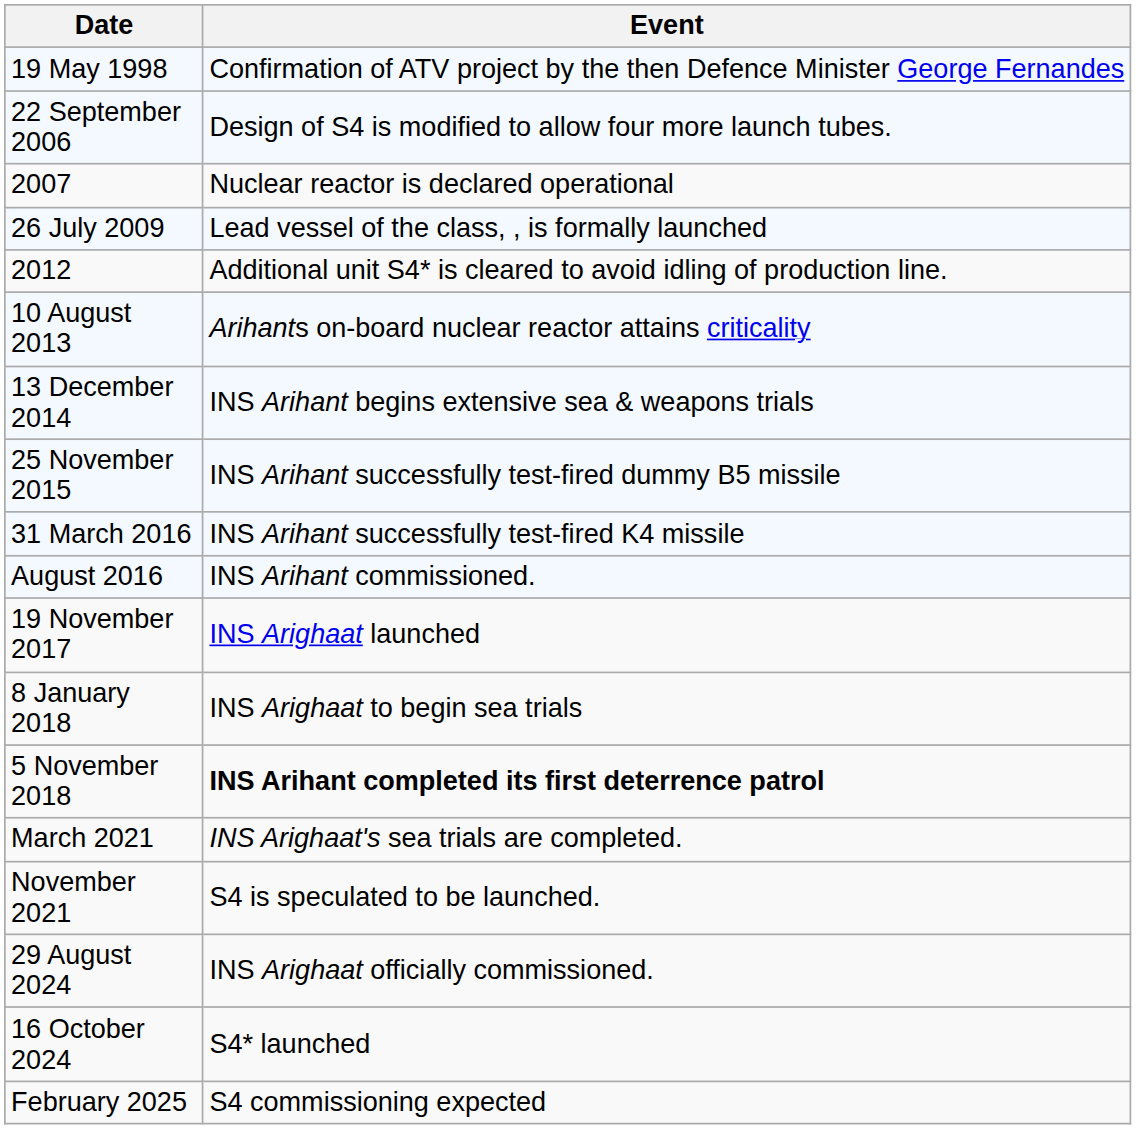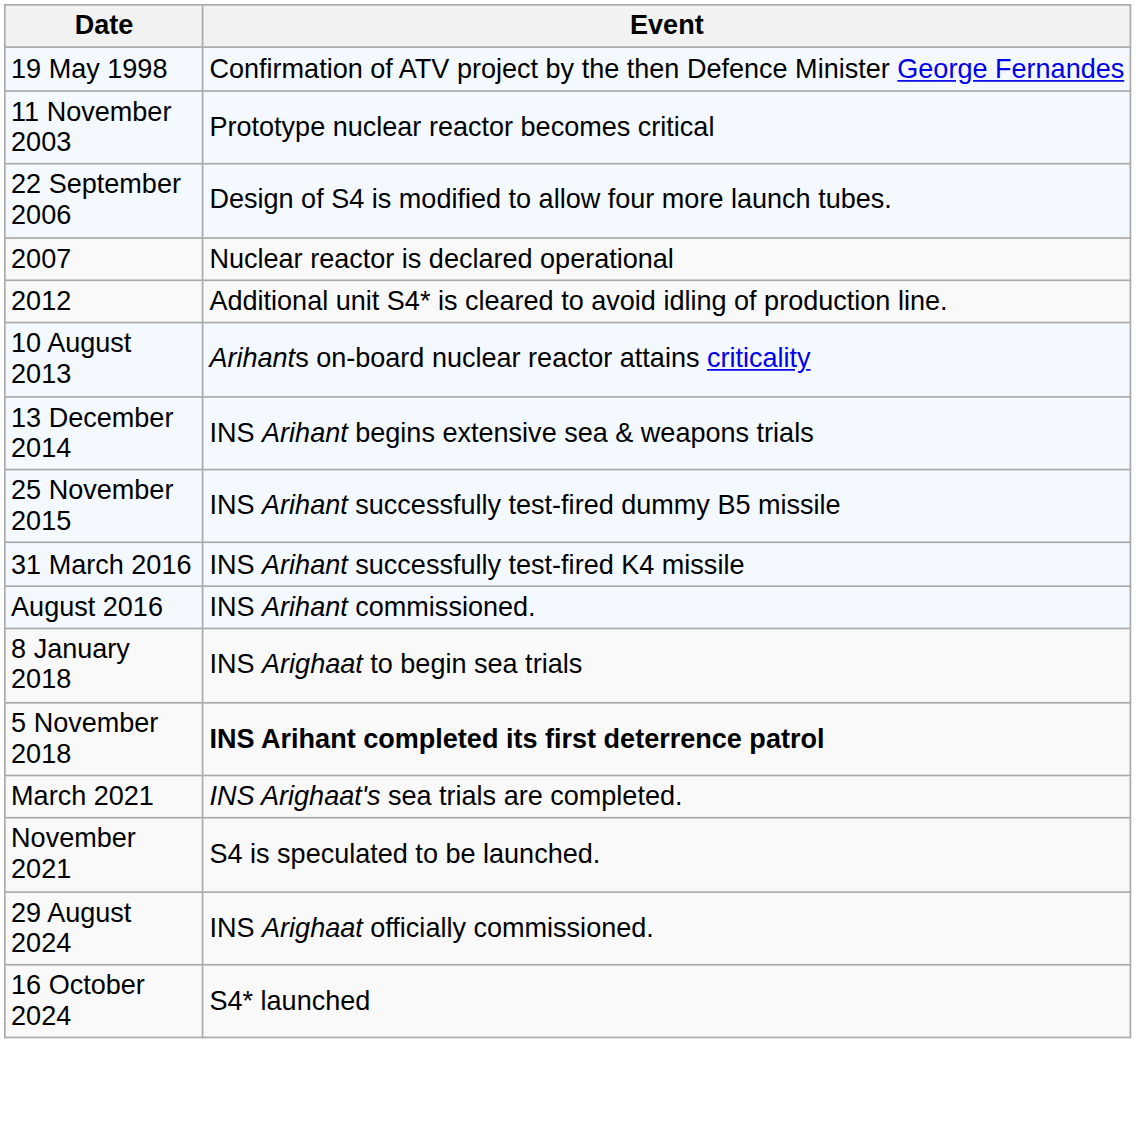+ row: 11 November 2003 | Prototype nuclear reactor becomes critical
- row: 26 July 2009 | Lead vessel of the class, , is formally launched
- row: 19 November 2017 | INS Arighaat launched
- row: February 2025 | S4 commissioning expected
